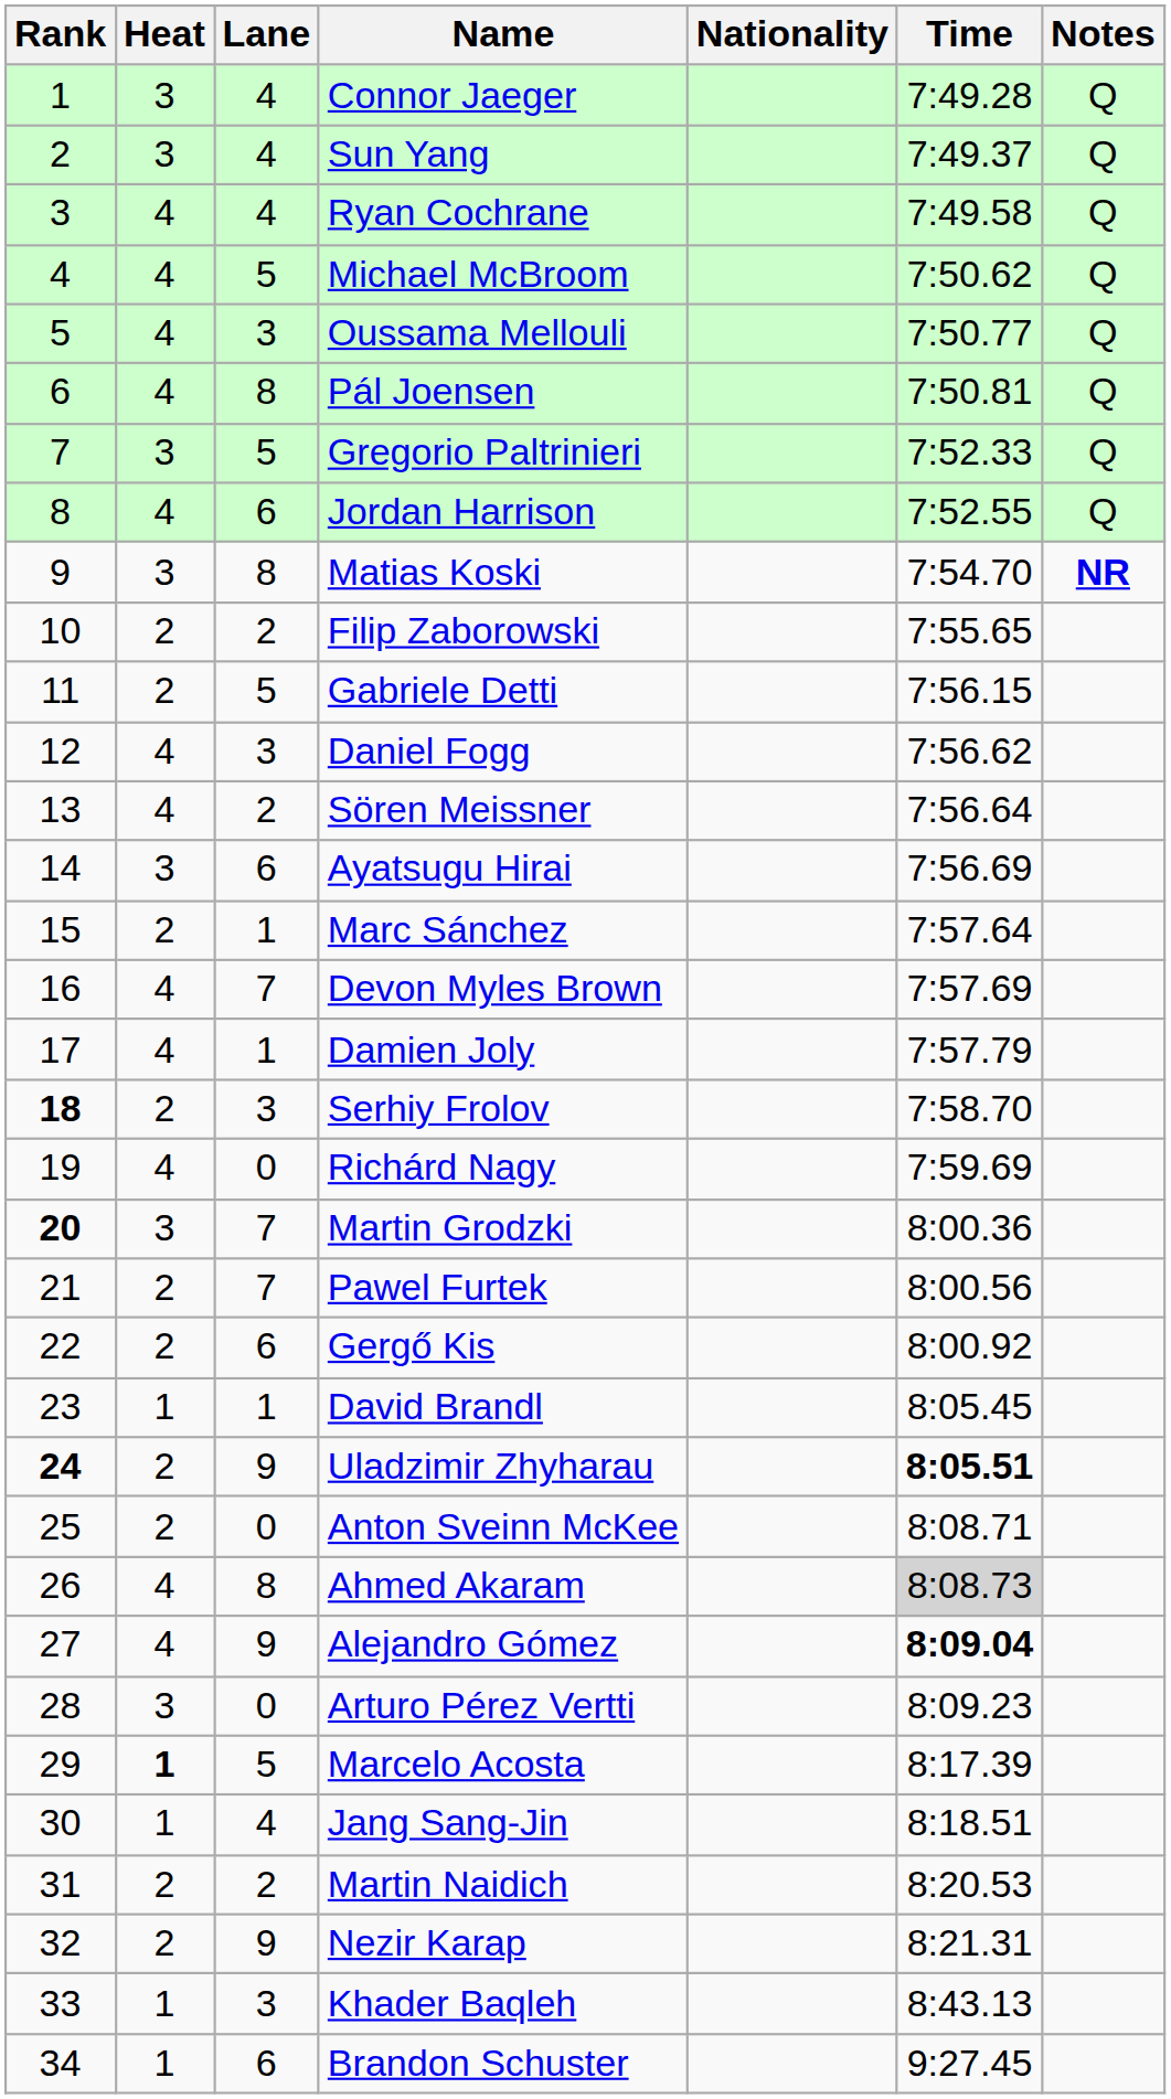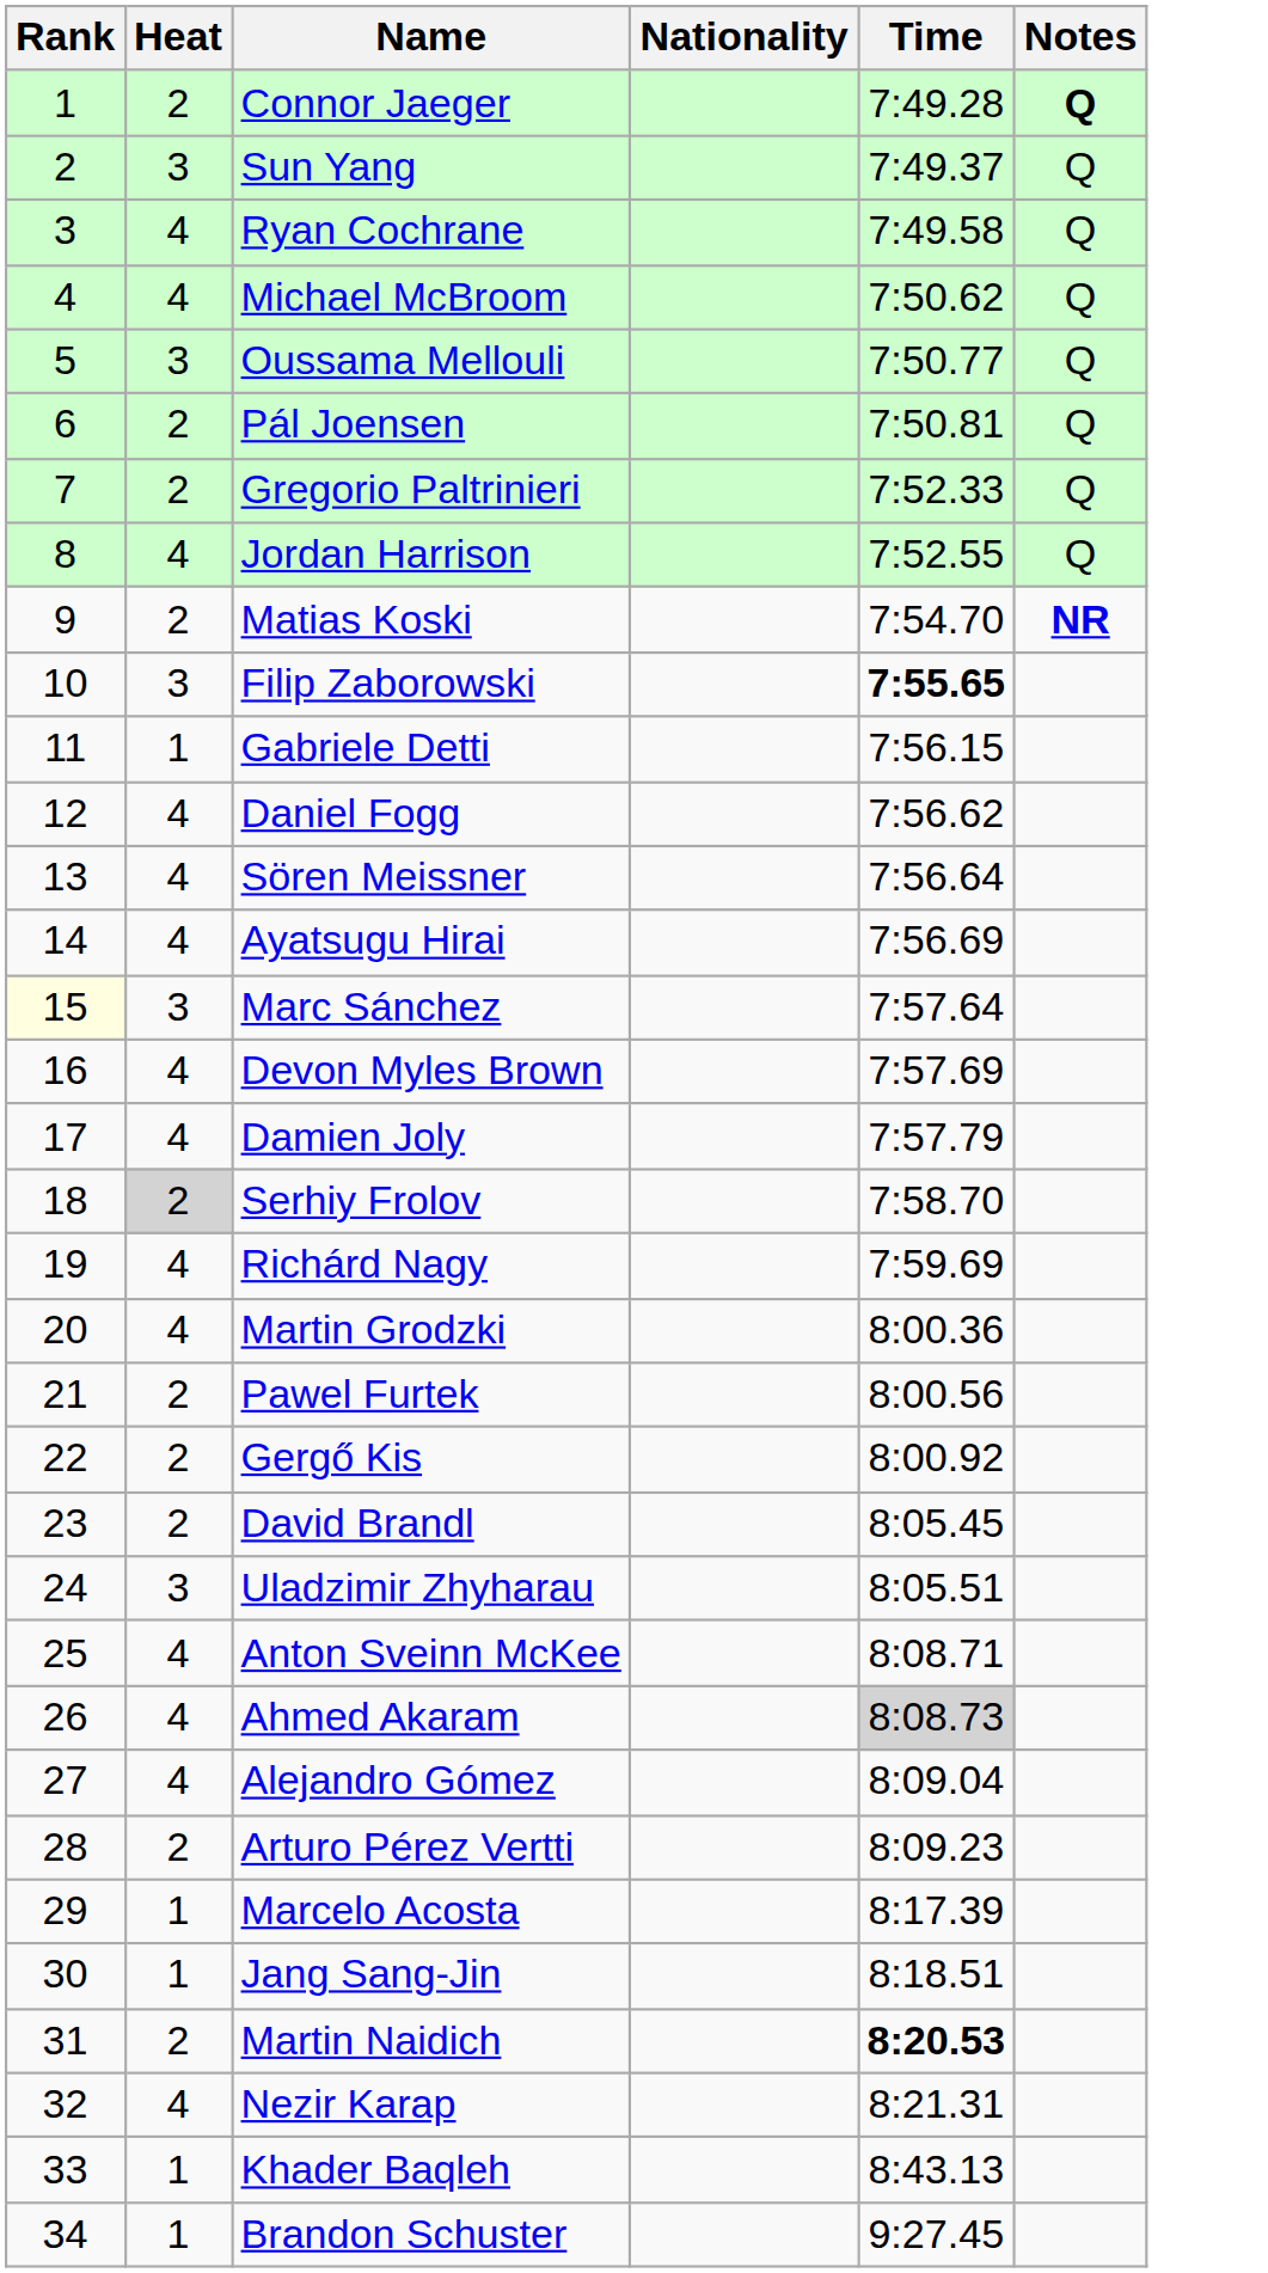- column: Lane | 4 | 4 | 4 | 5 | 3 | 8 | 5 | 6 | 8 | 2 | 5 | 3 | 2 | 6 | 1 | 7 | 1 | 3 | 0 | 7 | 7 | 6 | 1 | 9 | 0 | 8 | 9 | 0 | 5 | 4 | 2 | 9 | 3 | 6
Connor Jaeger | Heat: 3 -> 2
Connor Jaeger | Notes: normal -> bold
Oussama Mellouli | Heat: 4 -> 3
Pál Joensen | Heat: 4 -> 2
Gregorio Paltrinieri | Heat: 3 -> 2
Matias Koski | Heat: 3 -> 2
Filip Zaborowski | Heat: 2 -> 3
Filip Zaborowski | Time: normal -> bold
Gabriele Detti | Heat: 2 -> 1
Ayatsugu Hirai | Heat: 3 -> 4
Marc Sánchez | Rank: no background -> lightyellow background
Marc Sánchez | Heat: 2 -> 3
Serhiy Frolov | Rank: bold -> normal
Serhiy Frolov | Heat: no background -> lightgrey background
Martin Grodzki | Rank: bold -> normal
Martin Grodzki | Heat: 3 -> 4
David Brandl | Heat: 1 -> 2
Uladzimir Zhyharau | Rank: bold -> normal
Uladzimir Zhyharau | Heat: 2 -> 3
Uladzimir Zhyharau | Time: bold -> normal
Anton Sveinn McKee | Heat: 2 -> 4
Alejandro Gómez | Time: bold -> normal
Arturo Pérez Vertti | Heat: 3 -> 2
Marcelo Acosta | Heat: bold -> normal
Martin Naidich | Time: normal -> bold
Nezir Karap | Heat: 2 -> 4
